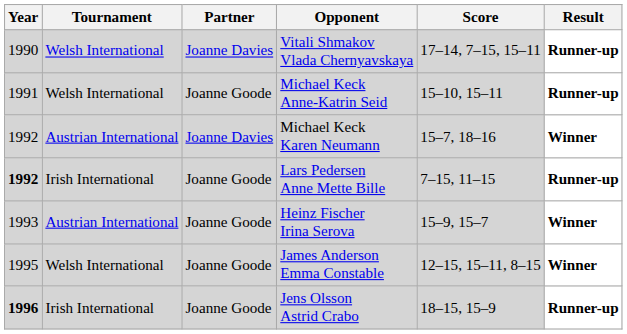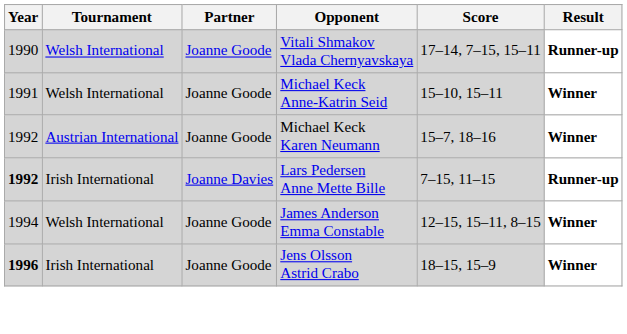Vitali Shmakov Vlada Chernyavskaya | Partner: Joanne Davies -> Joanne Goode
Michael Keck Anne-Katrin Seid | Result: Runner-up -> Winner
Michael Keck Karen Neumann | Partner: Joanne Davies -> Joanne Goode
Lars Pedersen Anne Mette Bille | Partner: Joanne Goode -> Joanne Davies
- row: 1993 | Austrian International | Joanne Goode | Heinz Fischer Irina Serova | 15–9, 15–7 | Winner
James Anderson Emma Constable | Year: 1995 -> 1994
Jens Olsson Astrid Crabo | Result: Runner-up -> Winner
